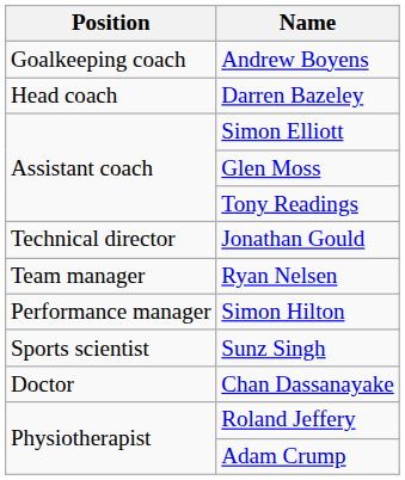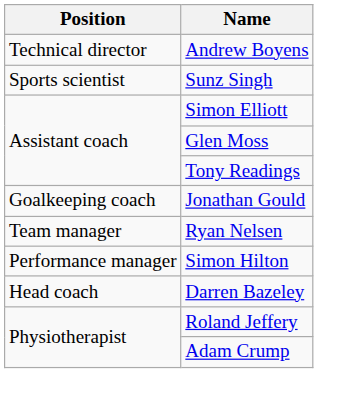Andrew Boyens | Position: Goalkeeping coach -> Technical director
rows swapped: Darren Bazeley <-> Sunz Singh
Jonathan Gould | Position: Technical director -> Goalkeeping coach
- row: Doctor | Chan Dassanayake
